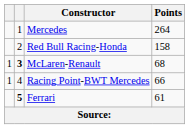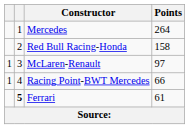McLaren-Renault | column 2: bold -> normal
McLaren-Renault | Points: 68 -> 97
